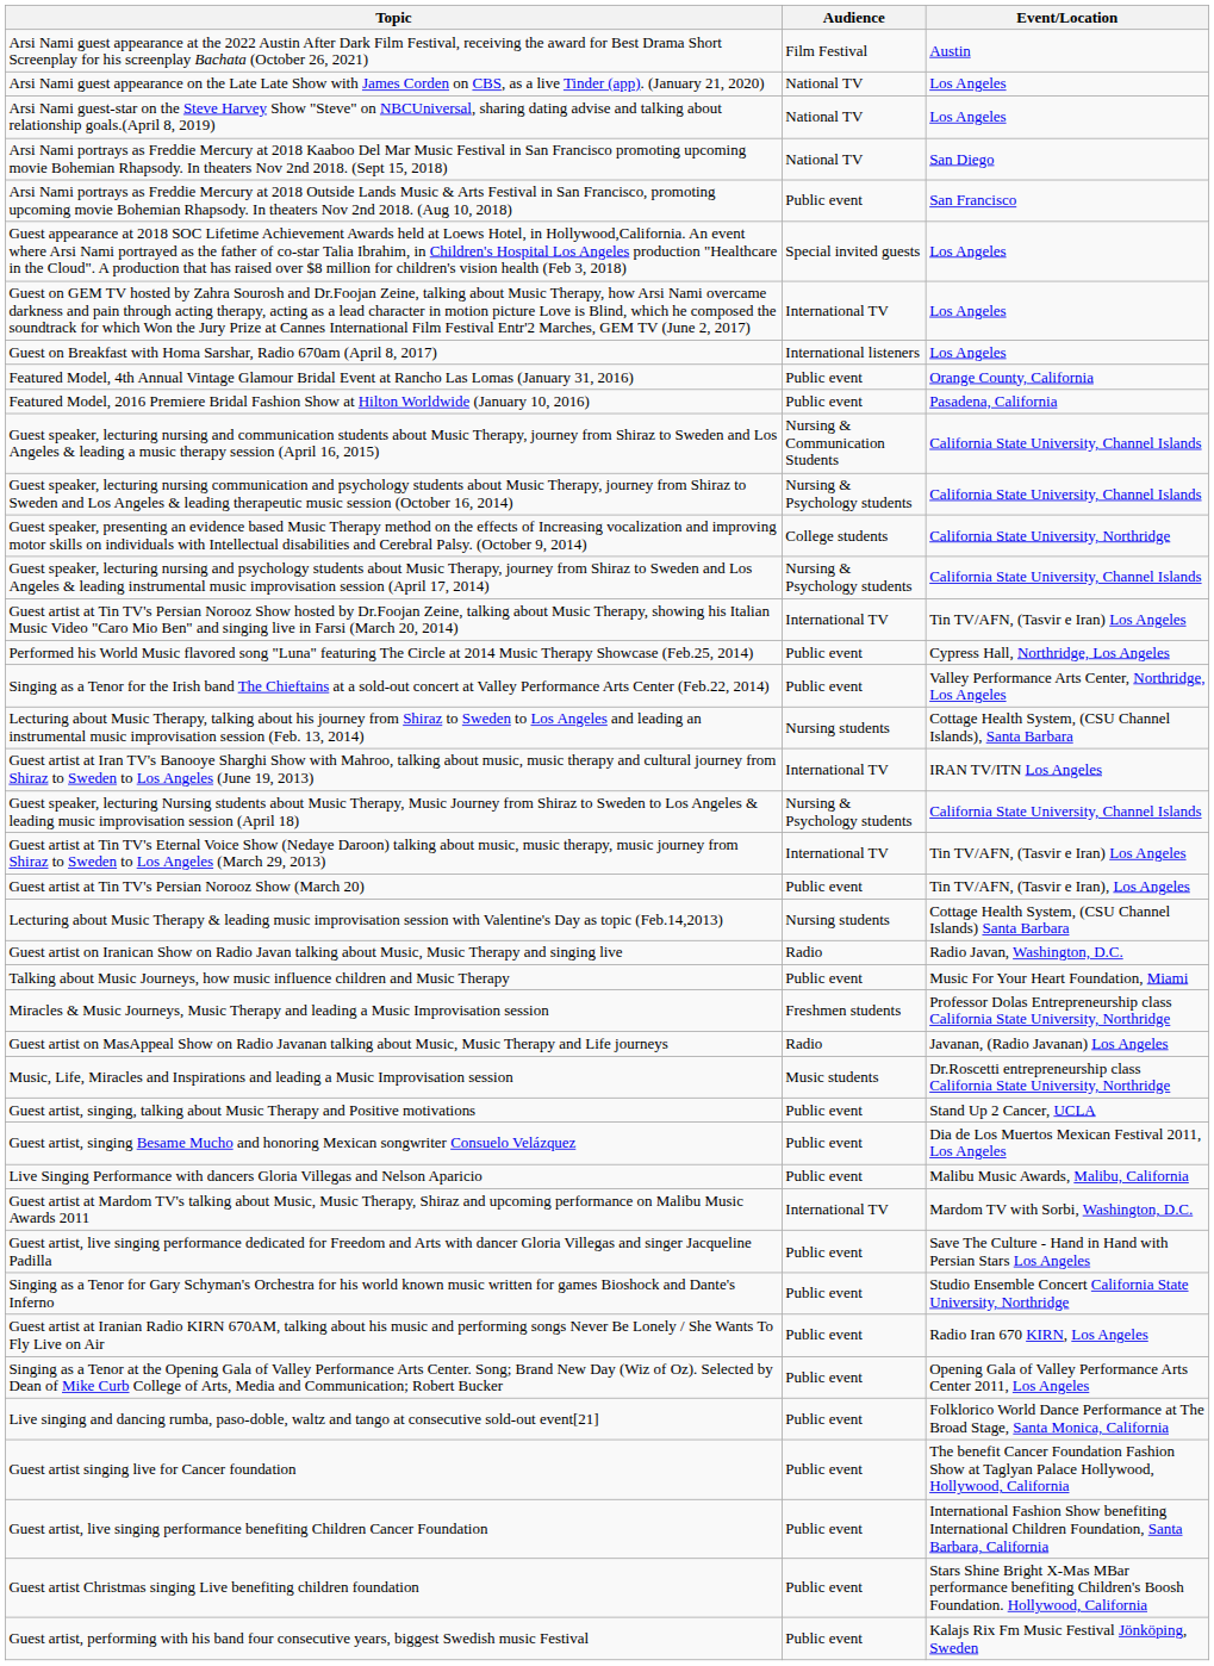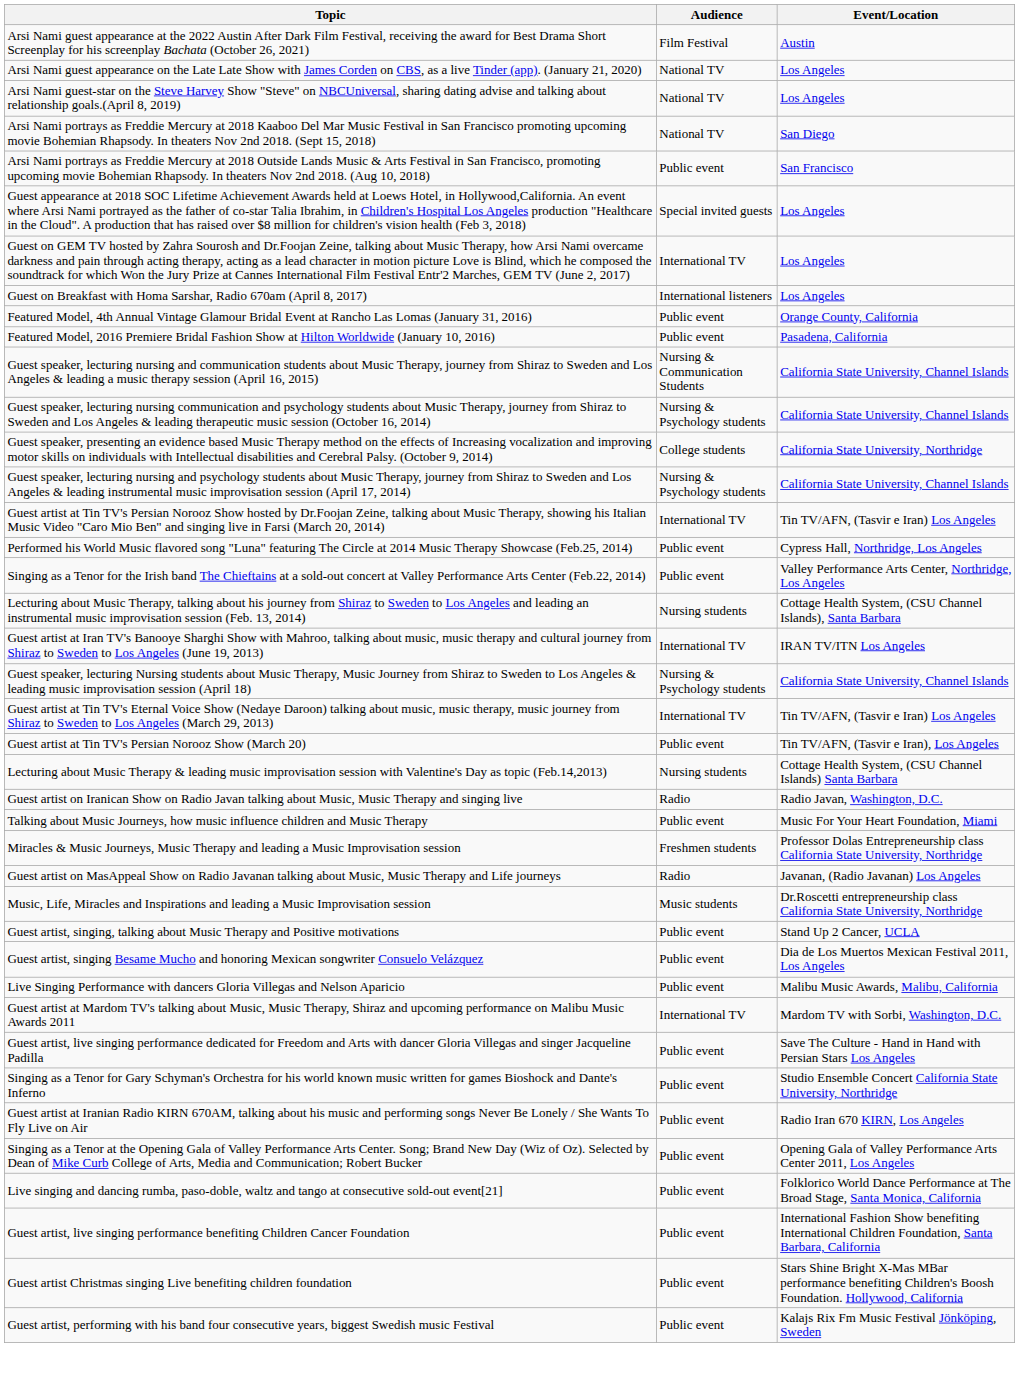- row: Guest artist singing live for Cancer foundation | Public event | The benefit Cancer Foundation Fashion Show at Taglyan Palace Hollywood, Hollywood, California
